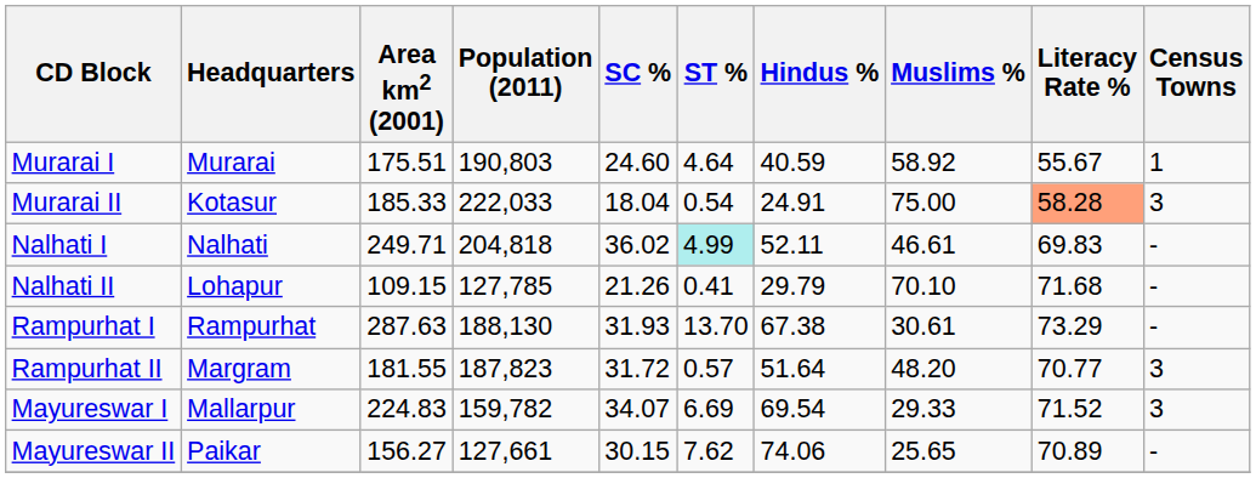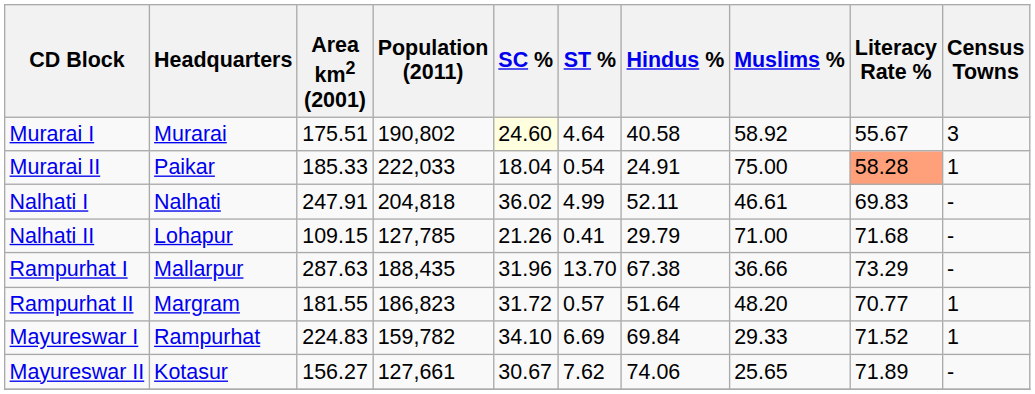Murarai I | Population (2011): 190,803 -> 190,802
Murarai I | SC %: no background -> lightyellow background
Murarai I | Hindus %: 40.59 -> 40.58
Murarai I | Census Towns: 1 -> 3
Murarai II | Headquarters: Kotasur -> Paikar
Murarai II | Census Towns: 3 -> 1
Nalhati I | Area km2 (2001): 249.71 -> 247.91
Nalhati I | ST %: paleturquoise background -> no background
Nalhati II | Muslims %: 70.10 -> 71.00
Rampurhat I | Headquarters: Rampurhat -> Mallarpur
Rampurhat I | Population (2011): 188,130 -> 188,435
Rampurhat I | SC %: 31.93 -> 31.96
Rampurhat I | Muslims %: 30.61 -> 36.66
Rampurhat II | Population (2011): 187,823 -> 186,823
Rampurhat II | Census Towns: 3 -> 1
Mayureswar I | Headquarters: Mallarpur -> Rampurhat
Mayureswar I | SC %: 34.07 -> 34.10
Mayureswar I | Hindus %: 69.54 -> 69.84
Mayureswar I | Census Towns: 3 -> 1
Mayureswar II | Headquarters: Paikar -> Kotasur
Mayureswar II | SC %: 30.15 -> 30.67
Mayureswar II | Literacy Rate %: 70.89 -> 71.89
